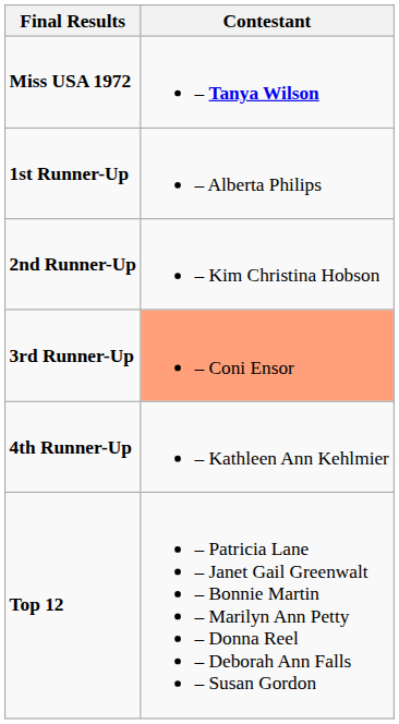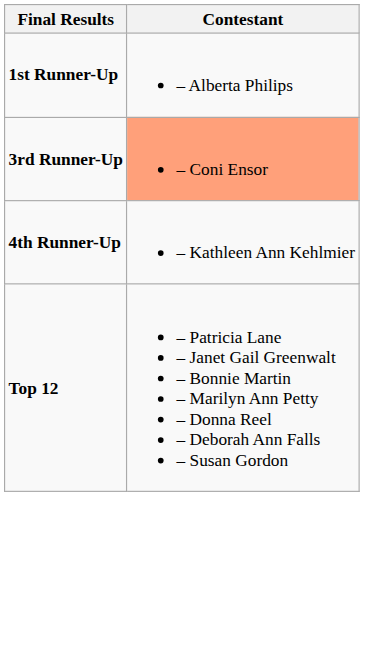- row: Miss USA 1972 | – Tanya Wilson
- row: 2nd Runner-Up | – Kim Christina Hobson
